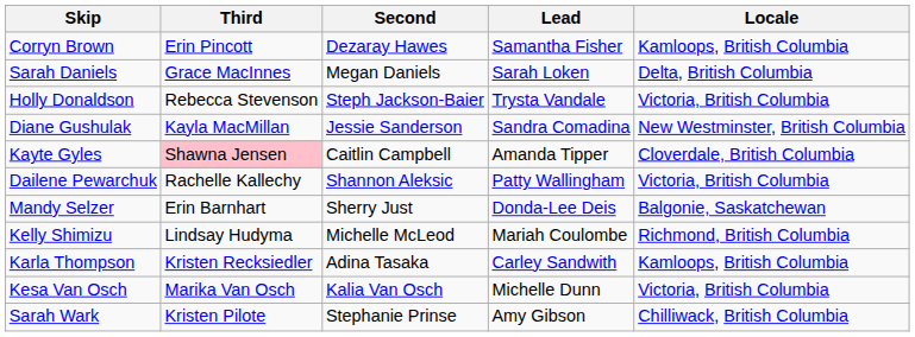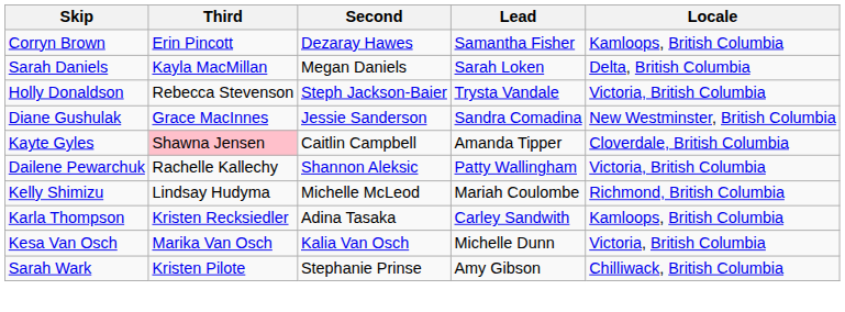Sarah Daniels | Third: Grace MacInnes -> Kayla MacMillan
Diane Gushulak | Third: Kayla MacMillan -> Grace MacInnes
- row: Mandy Selzer | Erin Barnhart | Sherry Just | Donda-Lee Deis | Balgonie, Saskatchewan
